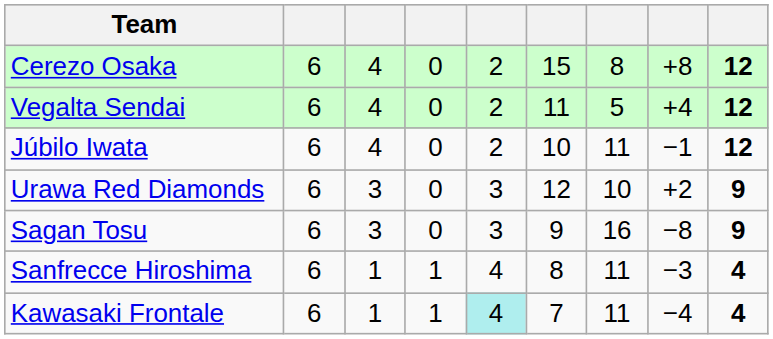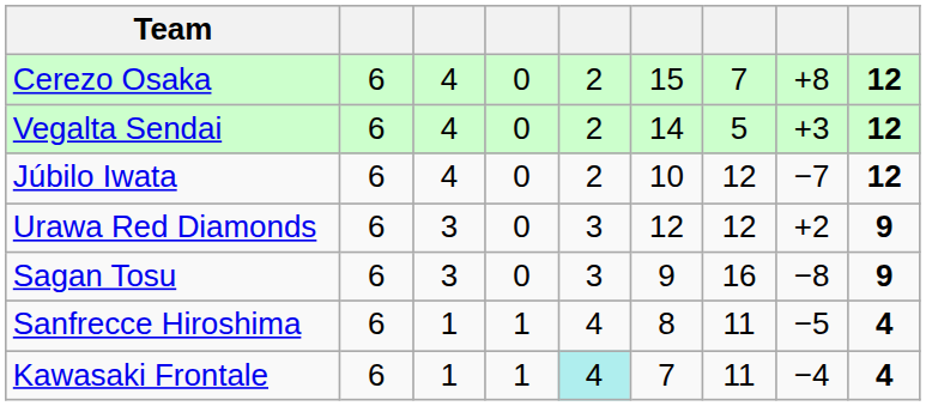Cerezo Osaka | column 7: 8 -> 7
Vegalta Sendai | column 6: 11 -> 14
Vegalta Sendai | column 8: +4 -> +3
Júbilo Iwata | column 7: 11 -> 12
Júbilo Iwata | column 8: −1 -> −7
Urawa Red Diamonds | column 7: 10 -> 12
Sanfrecce Hiroshima | column 8: −3 -> −5
